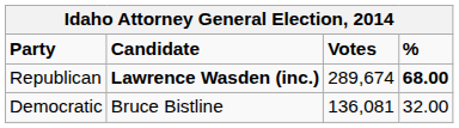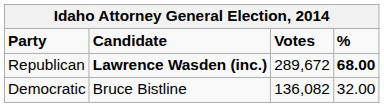Republican | Votes: 289,674 -> 289,672
Democratic | Votes: 136,081 -> 136,082
